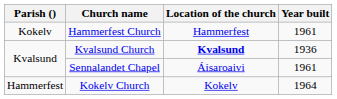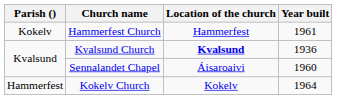Sennalandet Chapel | Year built: 1961 -> 1960
